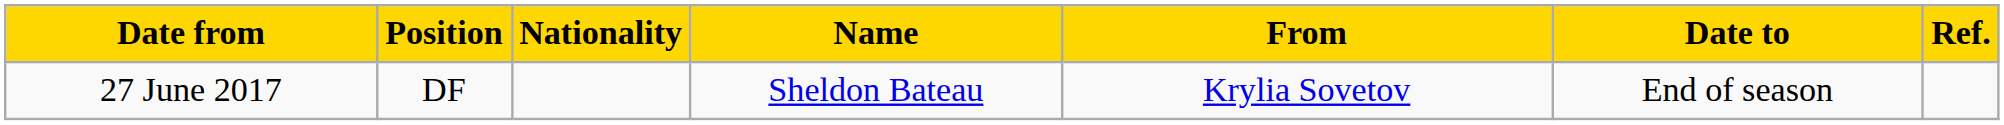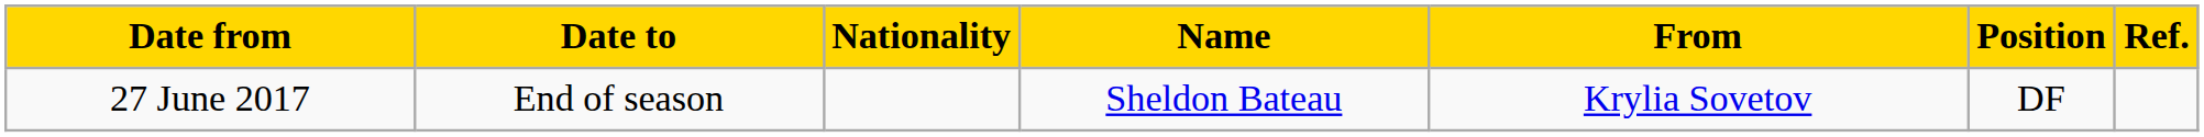columns swapped: Position <-> Date to
